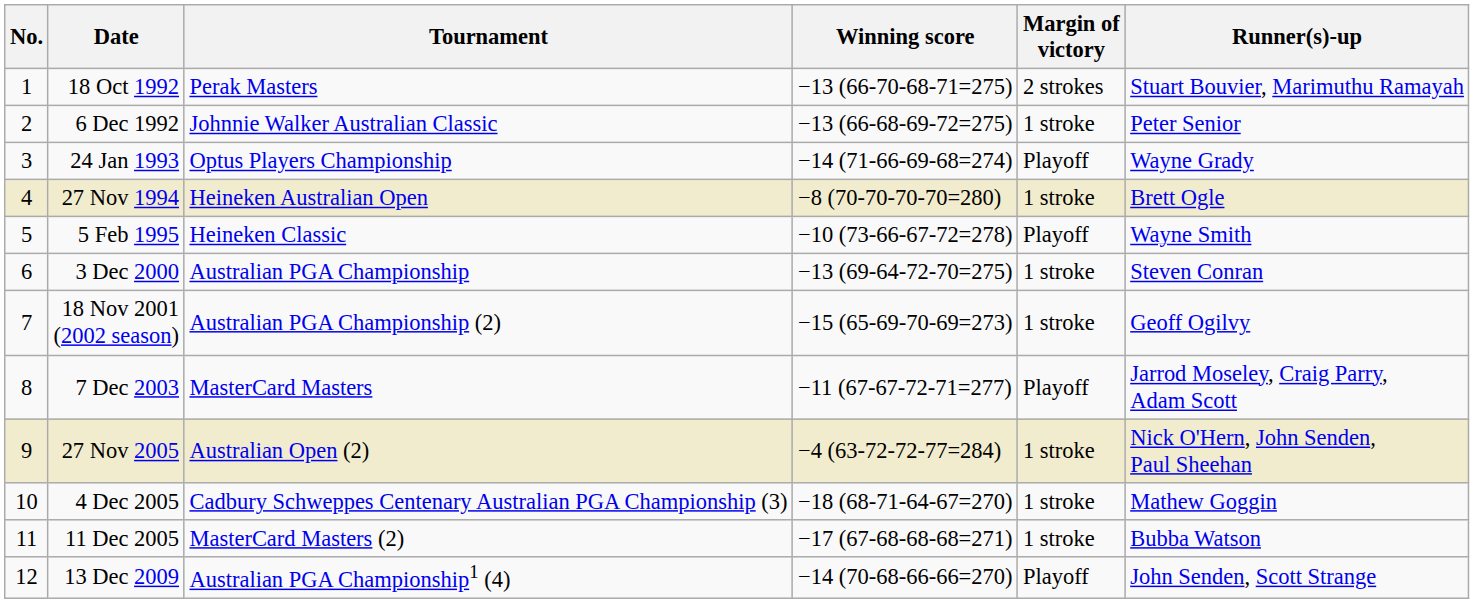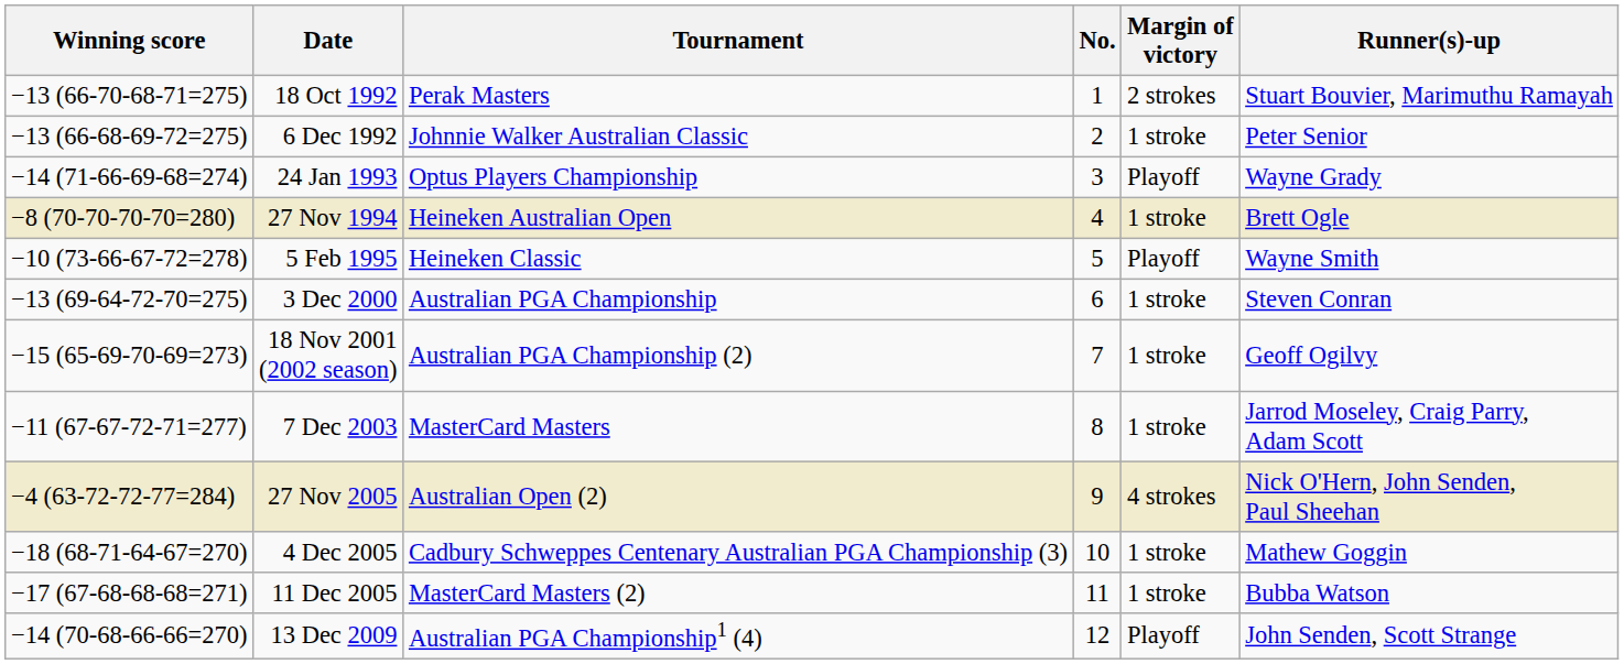columns swapped: No. <-> Winning score
7 Dec 2003 | Margin of victory: Playoff -> 1 stroke
27 Nov 2005 | Margin of victory: 1 stroke -> 4 strokes
